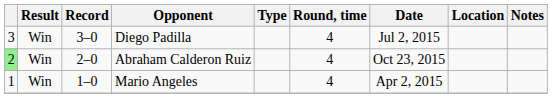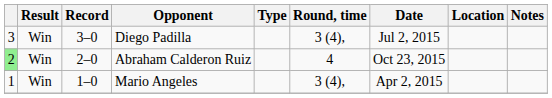Diego Padilla | Round, time: 4 -> 3 (4),
Mario Angeles | Round, time: 4 -> 3 (4),
